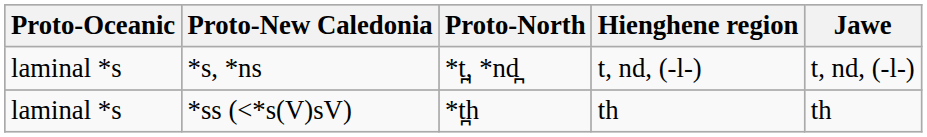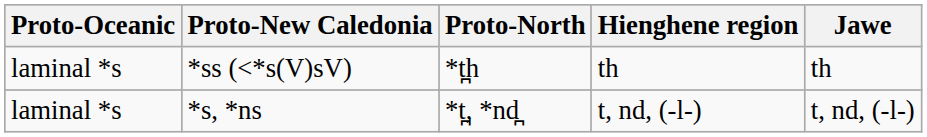rows swapped: *s, *ns <-> *ss (<*s(V)sV)
